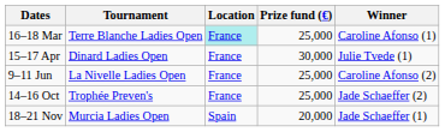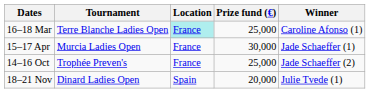15–17 Apr | Tournament: Dinard Ladies Open -> Murcia Ladies Open
15–17 Apr | Winner: Julie Tvede (1) -> Jade Schaeffer (1)
- row: 9–11 Jun | La Nivelle Ladies Open | France | 25,000 | Caroline Afonso (2)
18–21 Nov | Tournament: Murcia Ladies Open -> Dinard Ladies Open
18–21 Nov | Winner: Jade Schaeffer (1) -> Julie Tvede (1)
